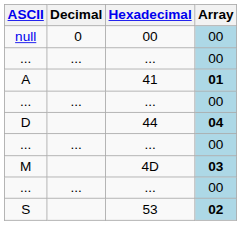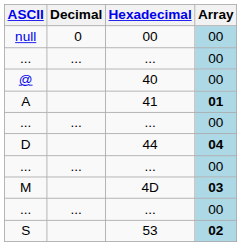+ row: @ | 40 | 00
